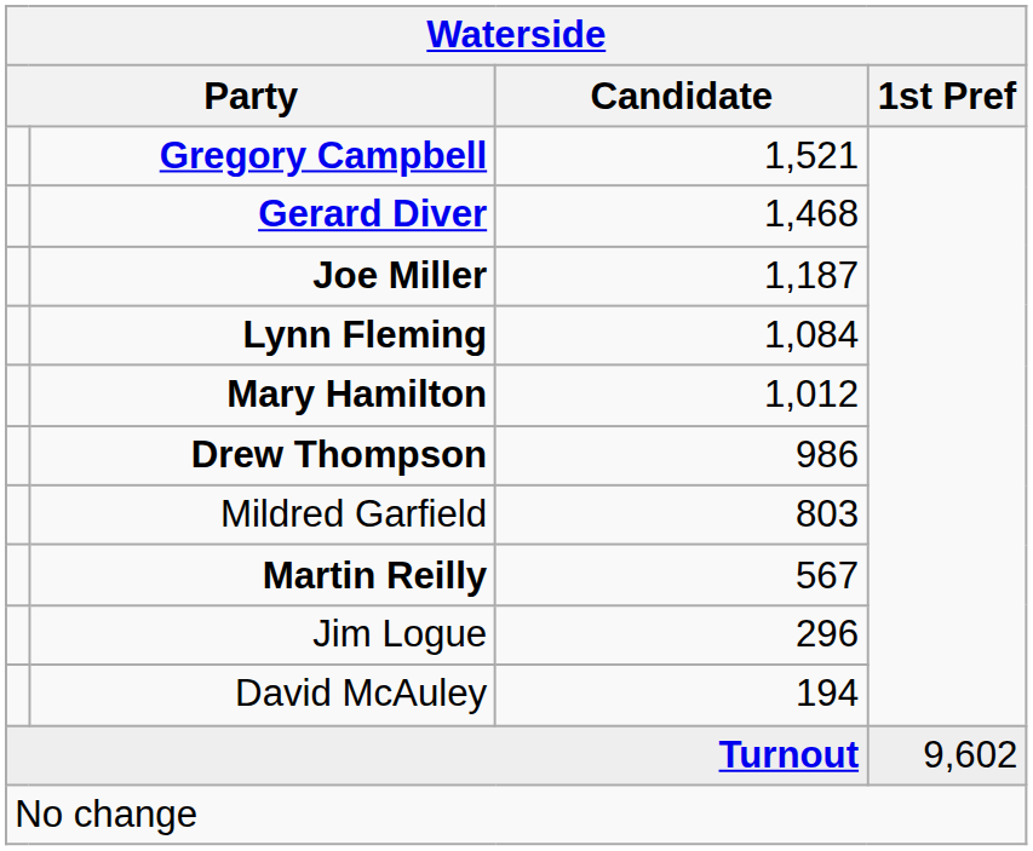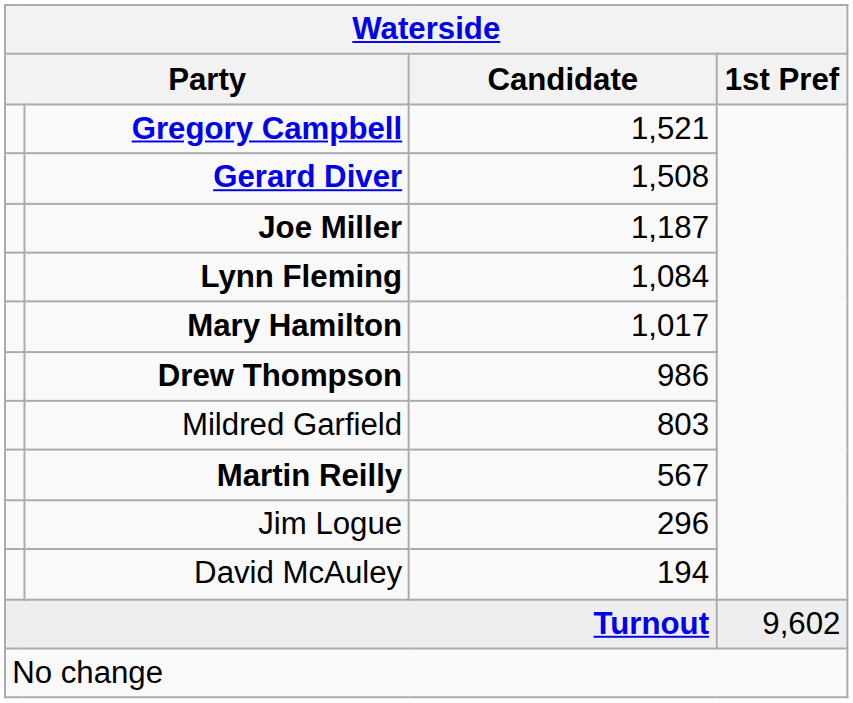Gerard Diver | Candidate: 1,468 -> 1,508
Mary Hamilton | Candidate: 1,012 -> 1,017
